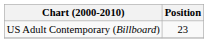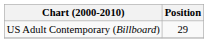US Adult Contemporary (Billboard) | Position: 23 -> 29
